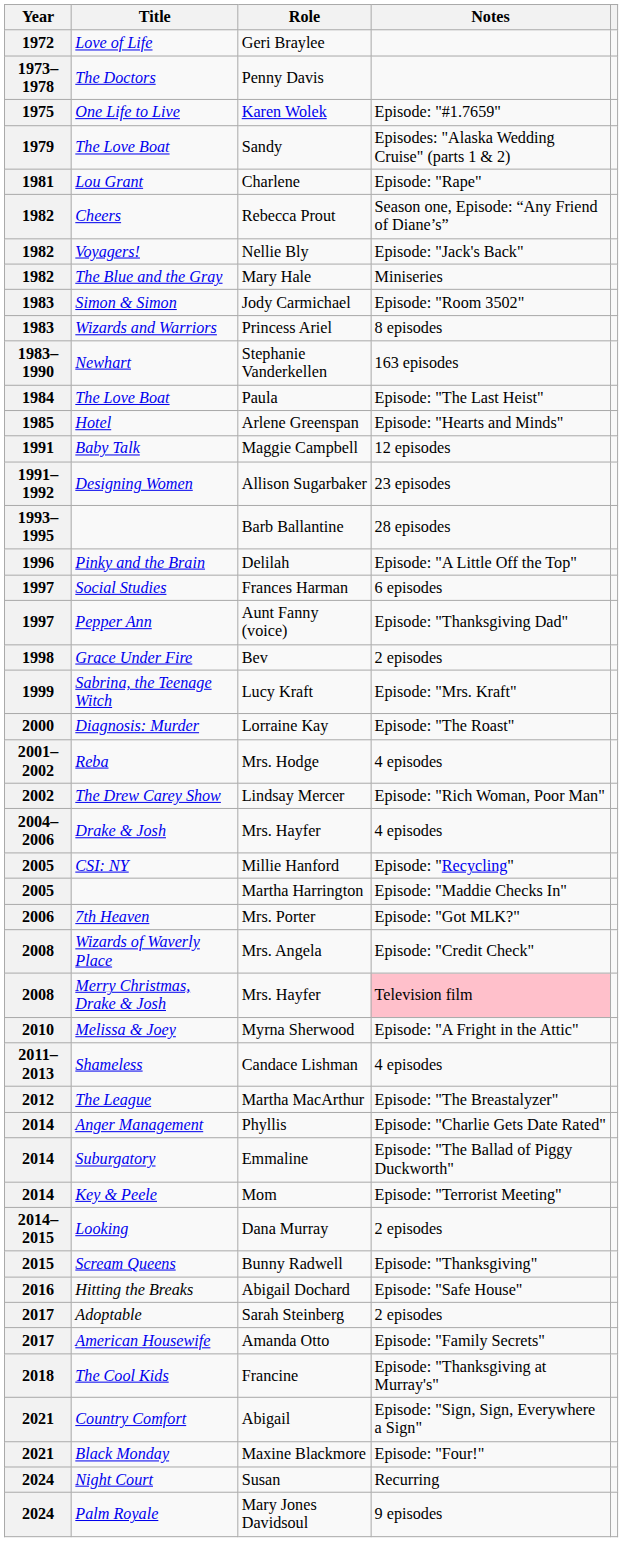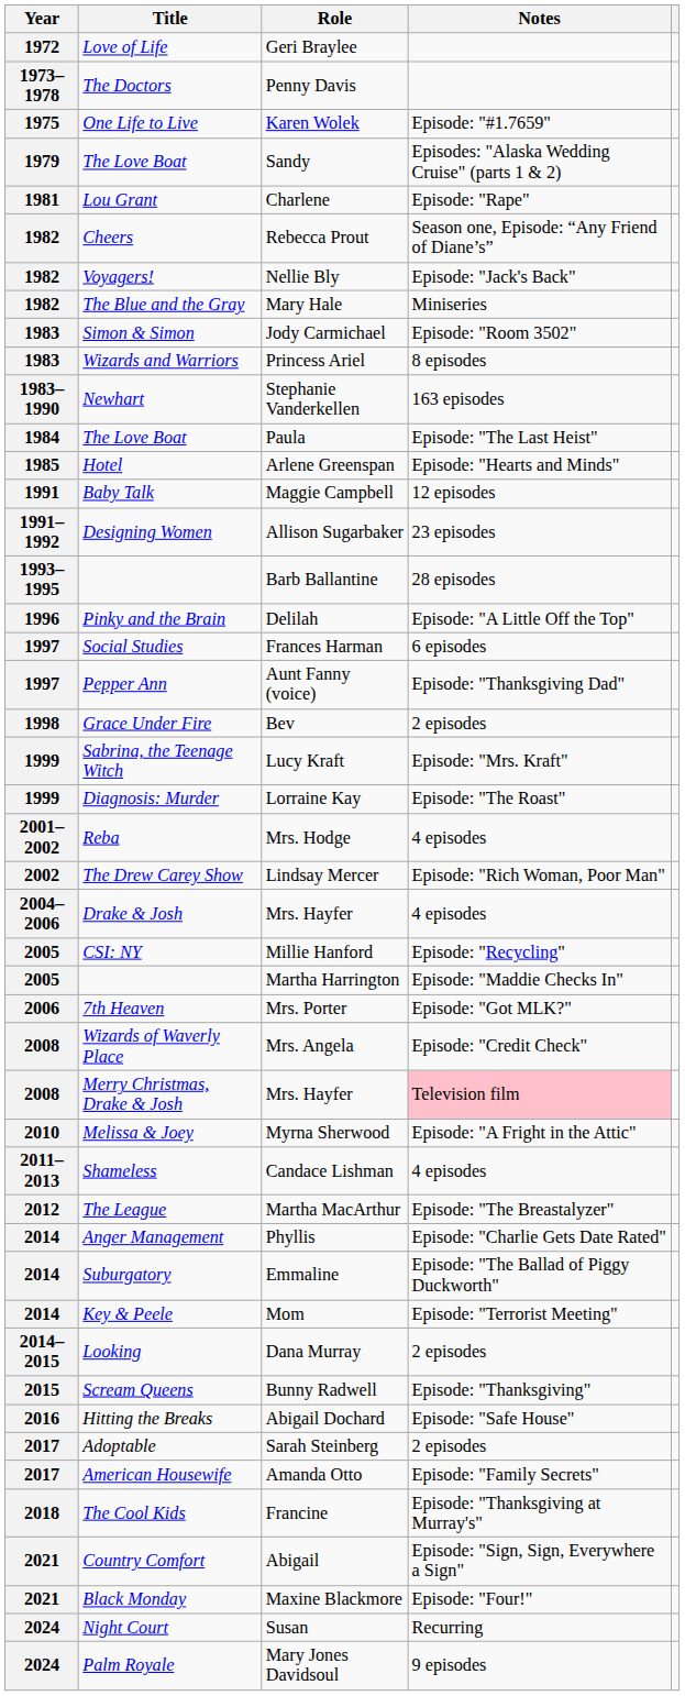Lorraine Kay | Year: 2000 -> 1999
